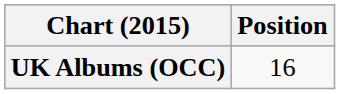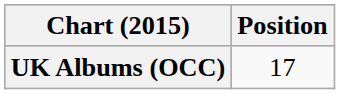UK Albums (OCC) | Position: 16 -> 17
